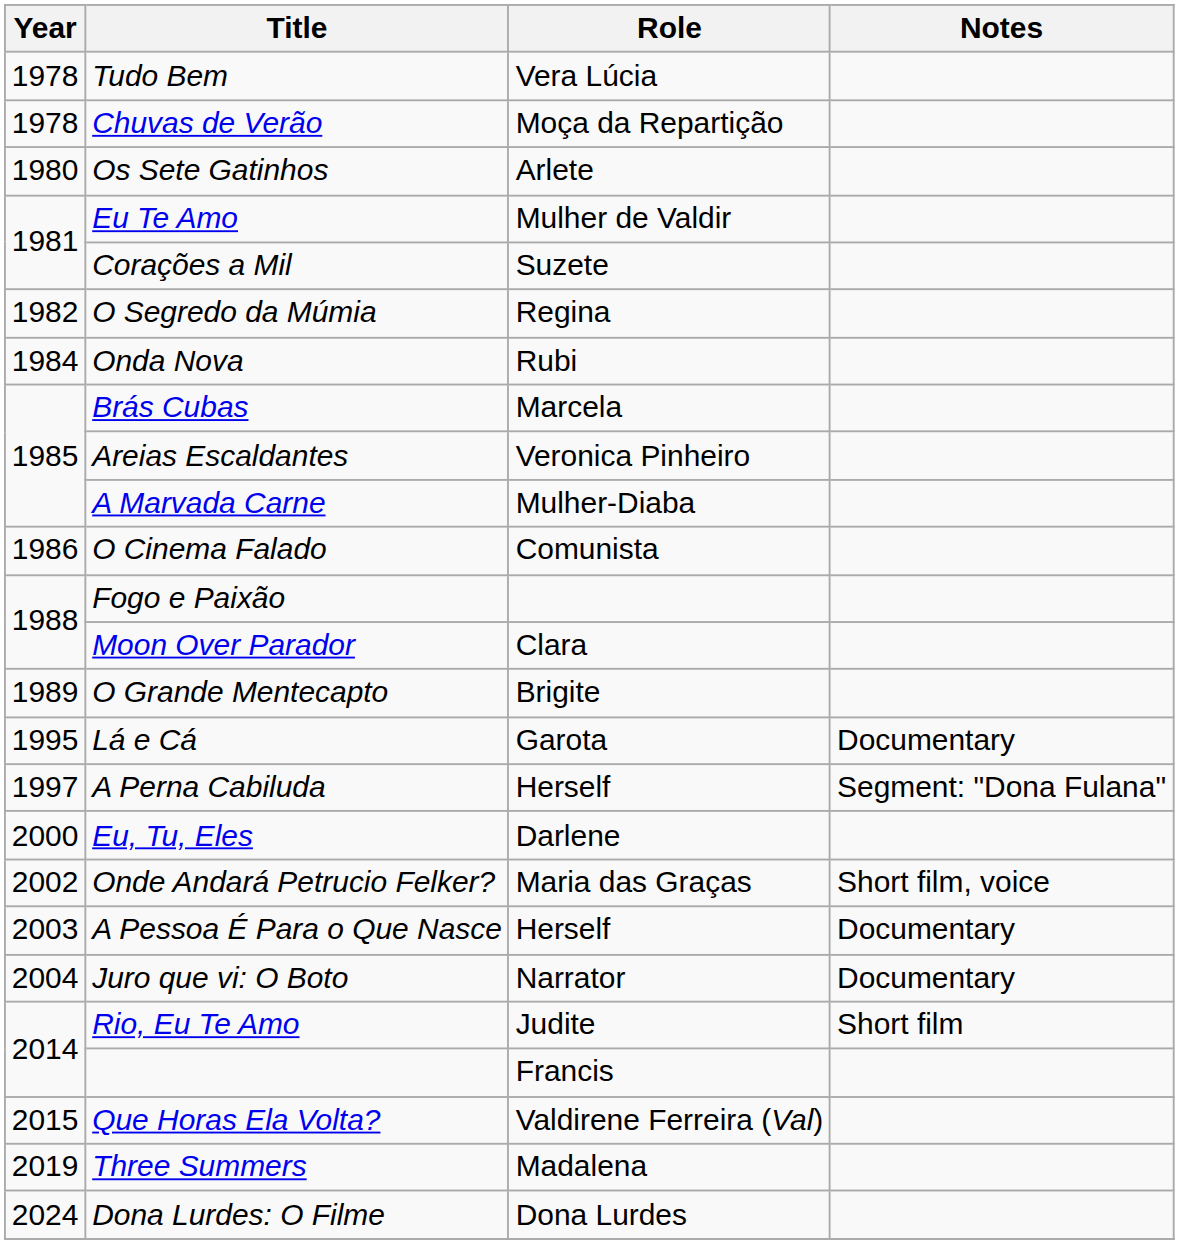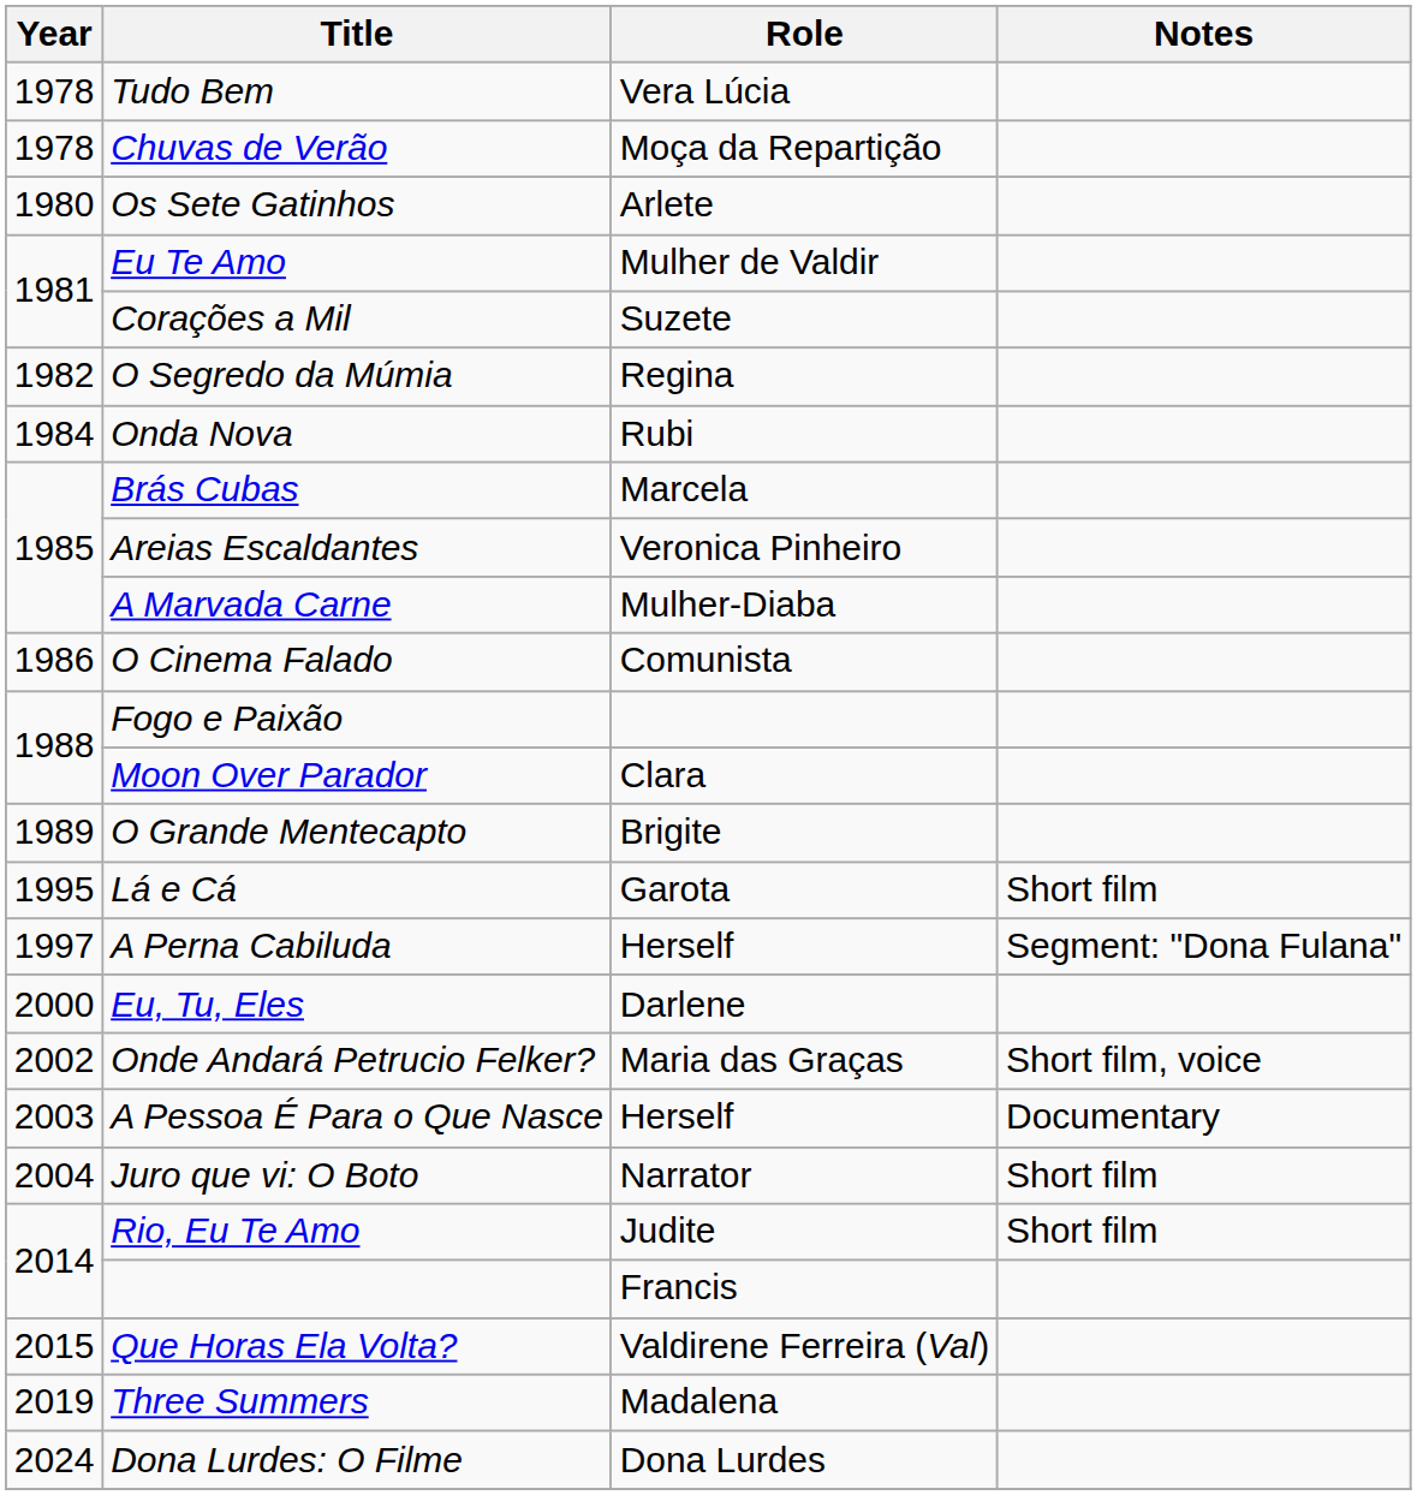Lá e Cá | Notes: Documentary -> Short film
Juro que vi: O Boto | Notes: Documentary -> Short film
